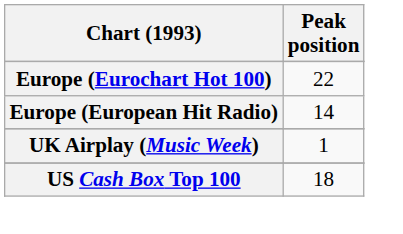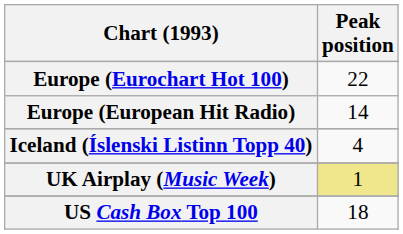+ row: Iceland (Íslenski Listinn Topp 40) | 4
UK Airplay (Music Week) | Peak position: no background -> khaki background
